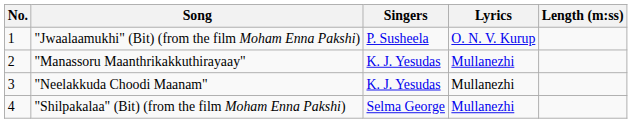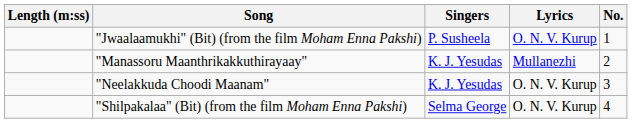columns swapped: No. <-> Length (m:ss)
"Neelakkuda Choodi Maanam" | Lyrics: Mullanezhi -> O. N. V. Kurup
"Shilpakalaa" (Bit) (from the film Moham Enna Pakshi) | Lyrics: Mullanezhi -> O. N. V. Kurup
